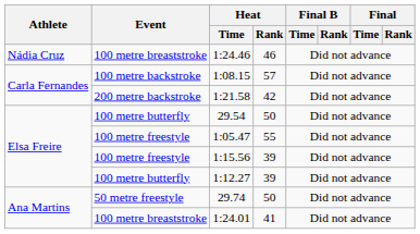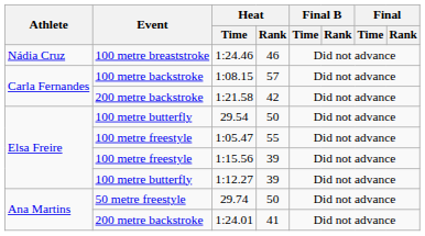1:24.01 | Event: 100 metre breaststroke -> 200 metre backstroke
